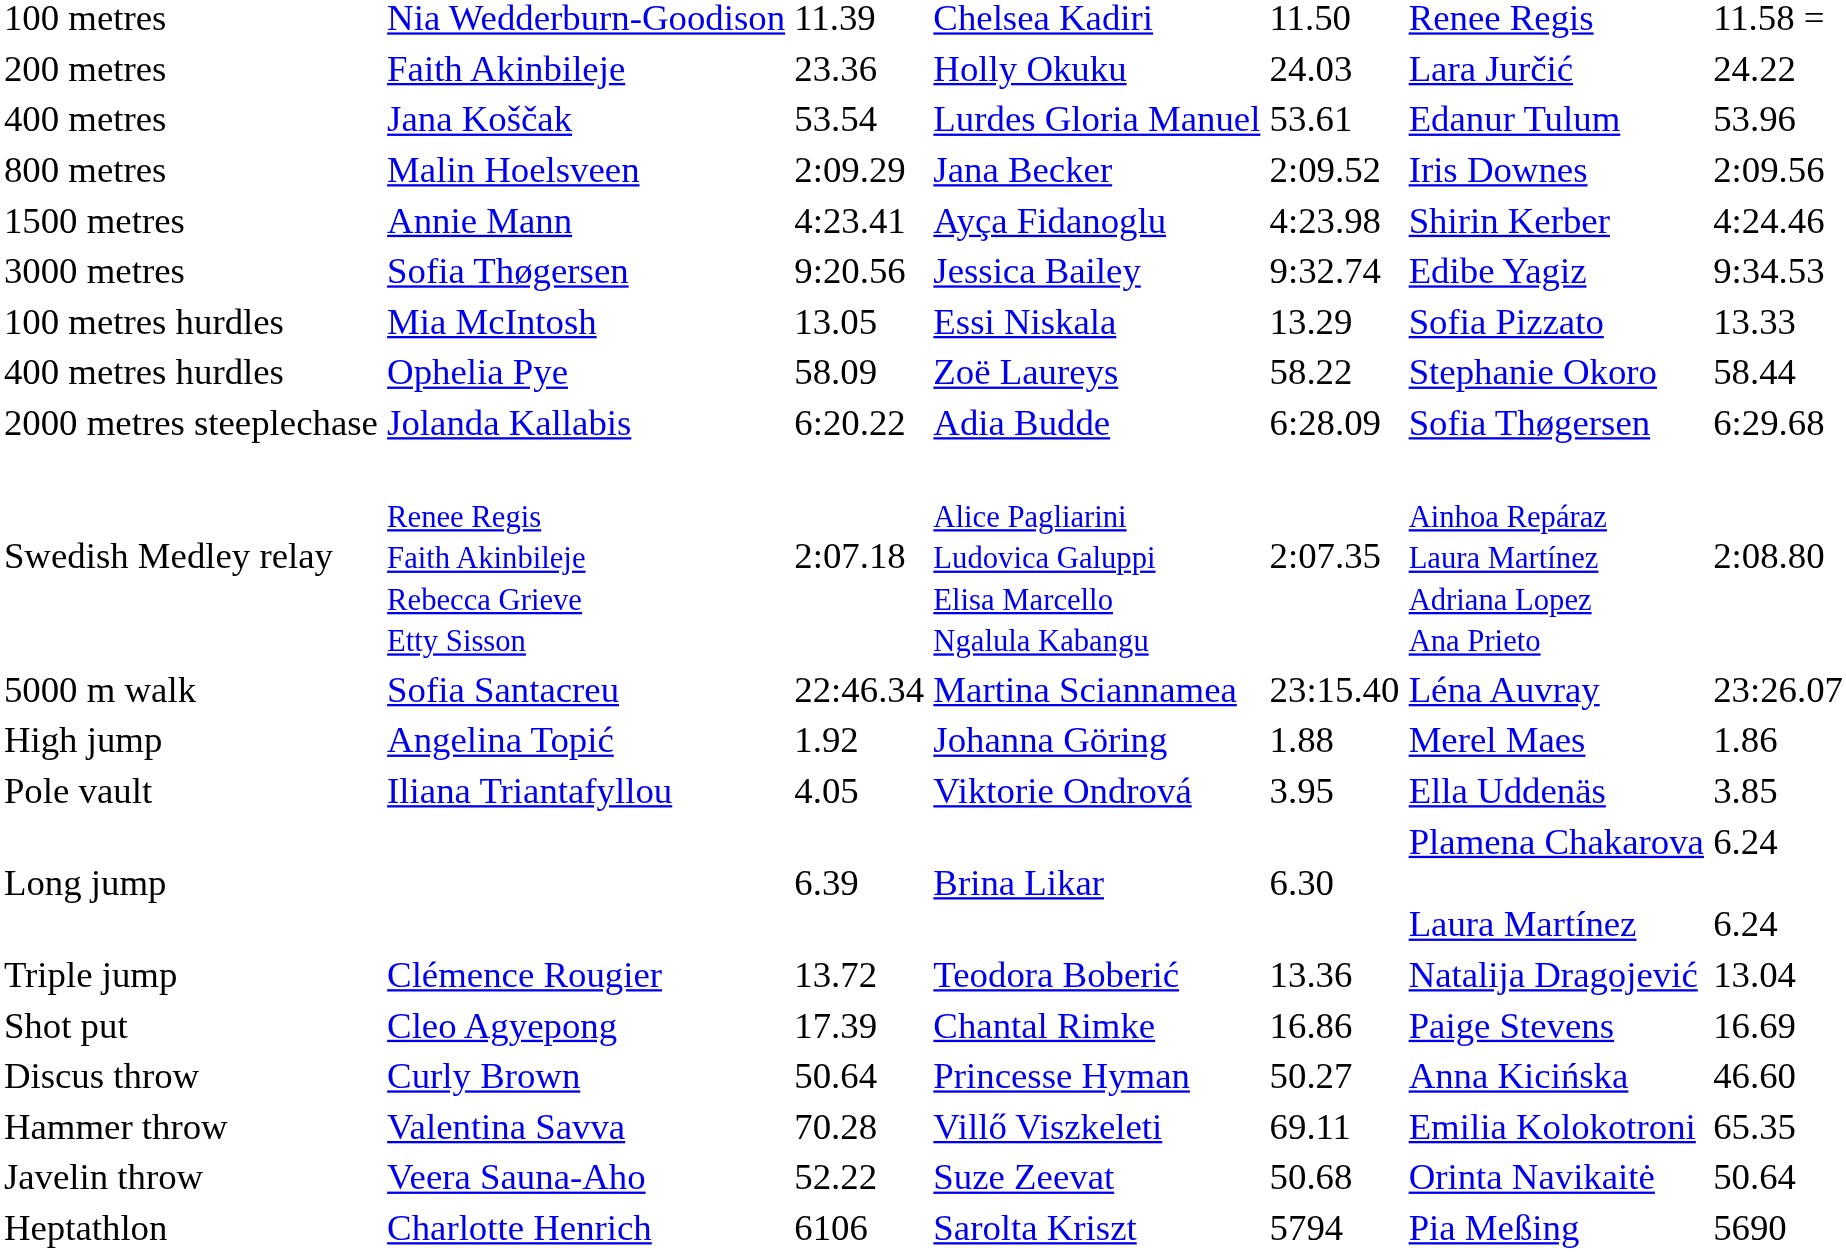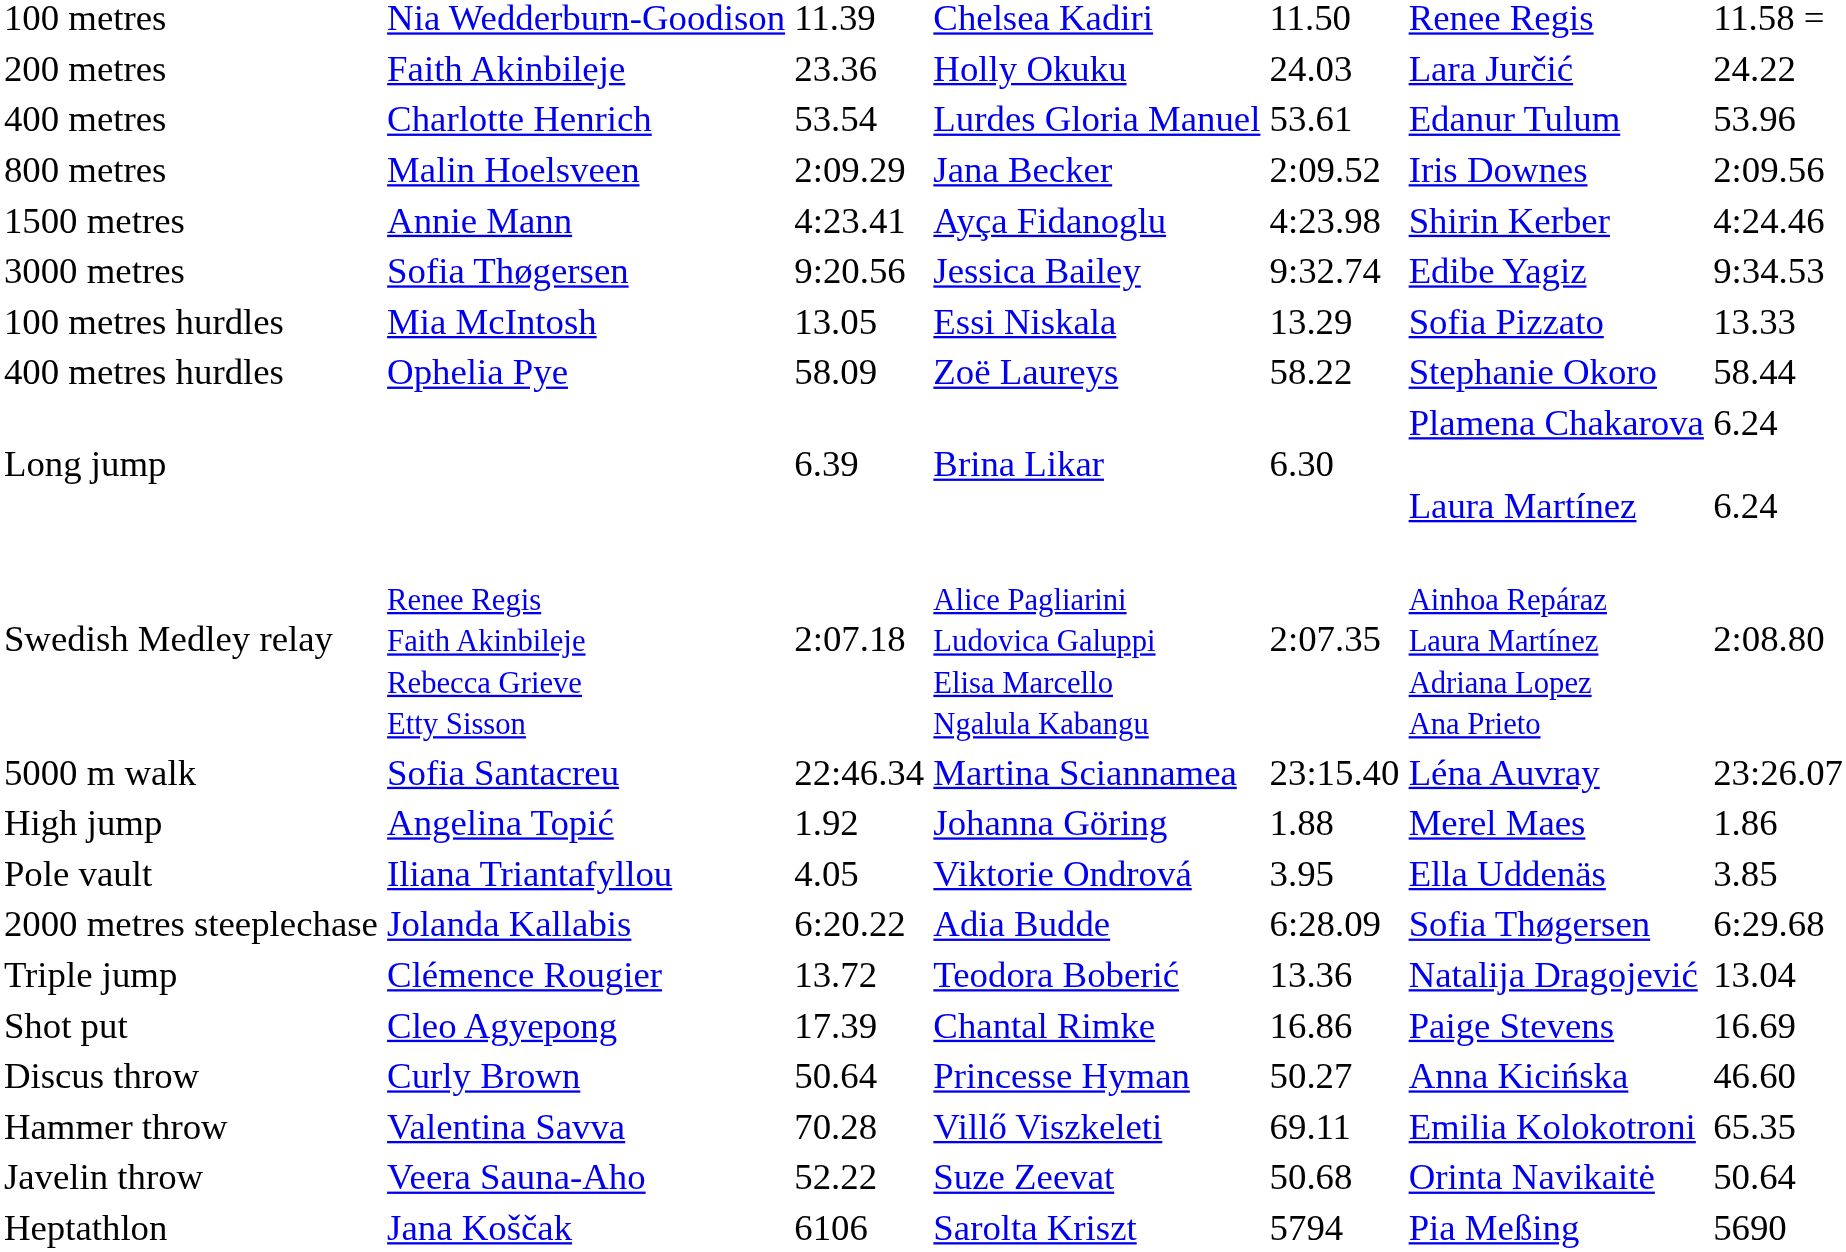400 metres | column 2: Jana Koščak -> Charlotte Henrich
rows swapped: 2000 metres steeplechase <-> Long jump
Heptathlon | column 2: Charlotte Henrich -> Jana Koščak
